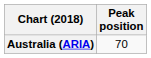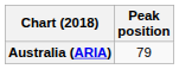Australia (ARIA) | Peak position: 70 -> 79
